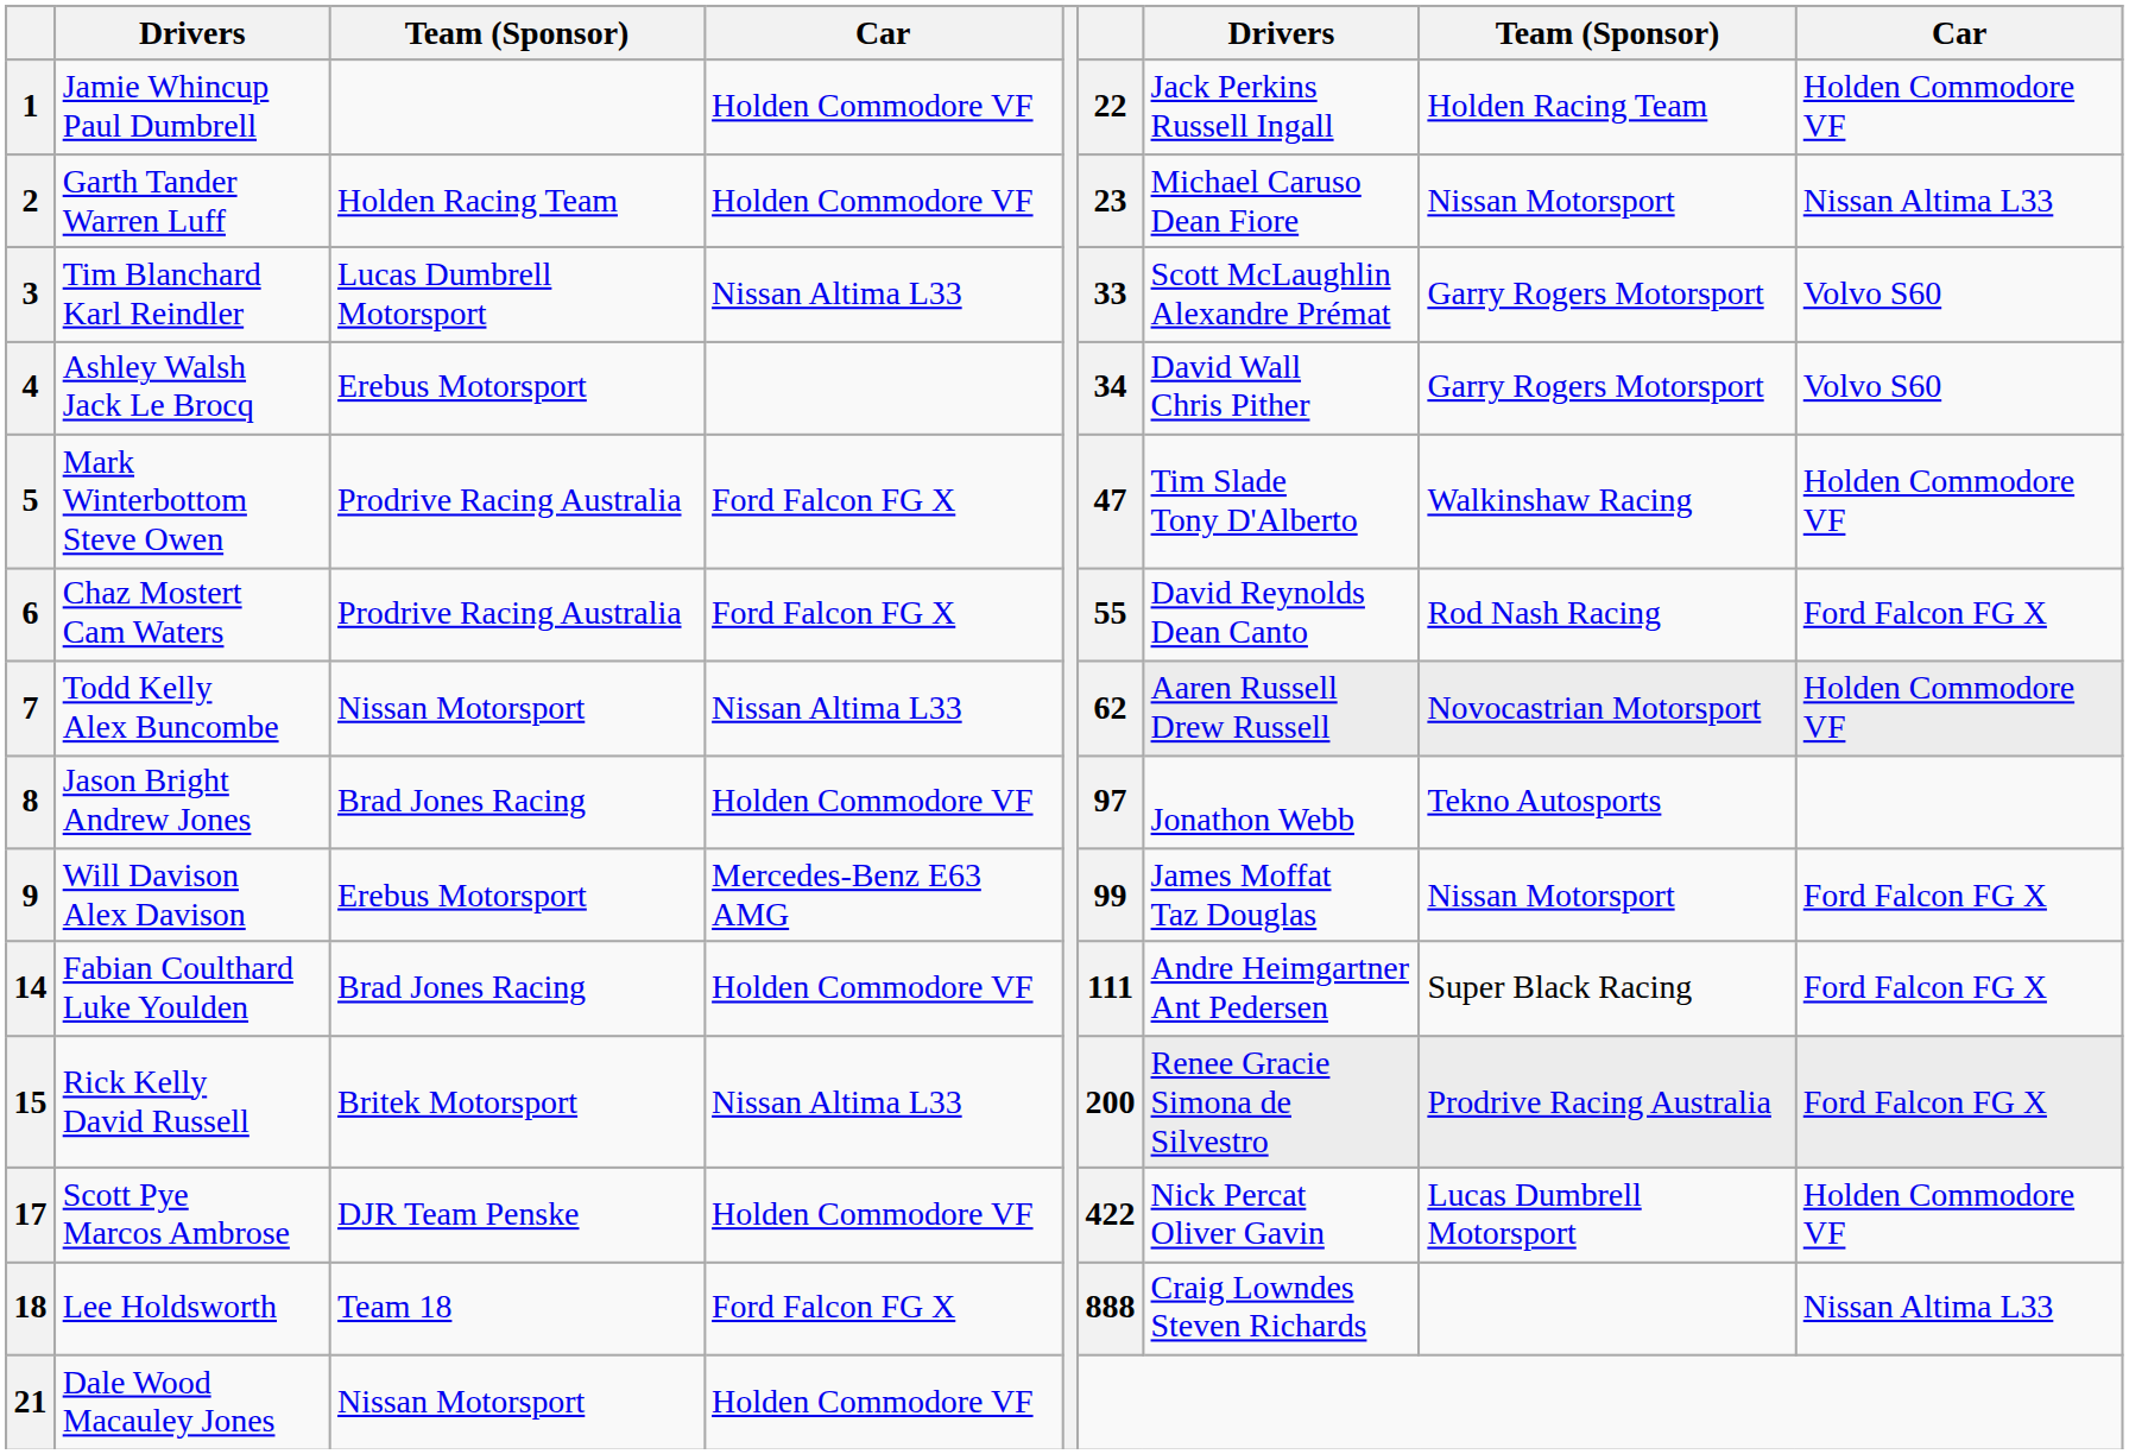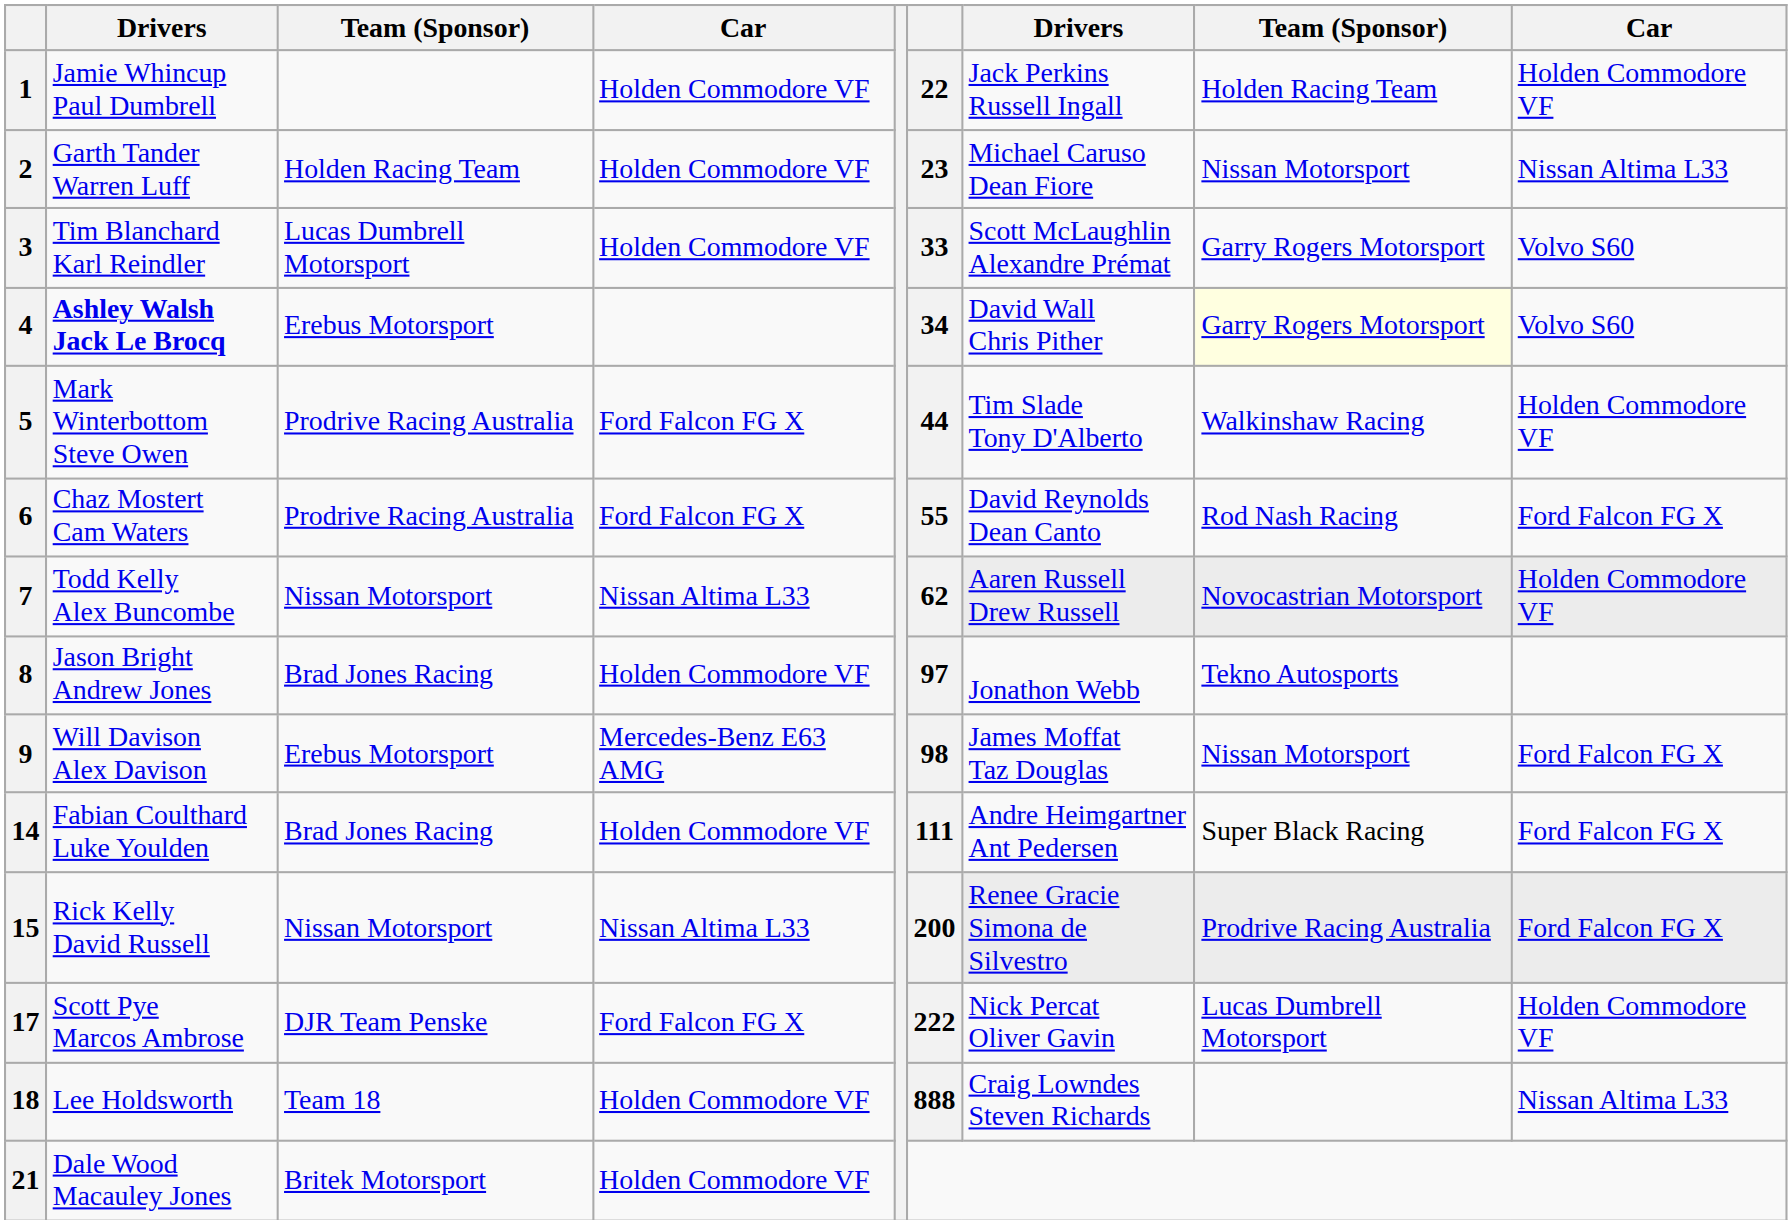3 | column 4: Nissan Altima L33 -> Holden Commodore VF
4 | column 2: normal -> bold
4 | column 8: no background -> lightyellow background
5 | column 6: 47 -> 44
9 | column 6: 99 -> 98
15 | column 3: Britek Motorsport -> Nissan Motorsport
17 | column 4: Holden Commodore VF -> Ford Falcon FG X
17 | column 6: 422 -> 222
18 | column 4: Ford Falcon FG X -> Holden Commodore VF
21 | column 3: Nissan Motorsport -> Britek Motorsport
